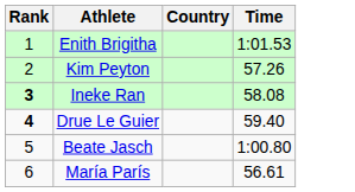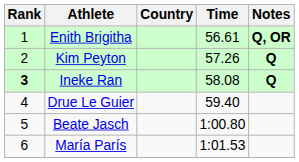+ column: Notes | Q, OR | Q | Q
Enith Brigitha | Time: 1:01.53 -> 56.61
Drue Le Guier | Rank: bold -> normal
María París | Time: 56.61 -> 1:01.53
